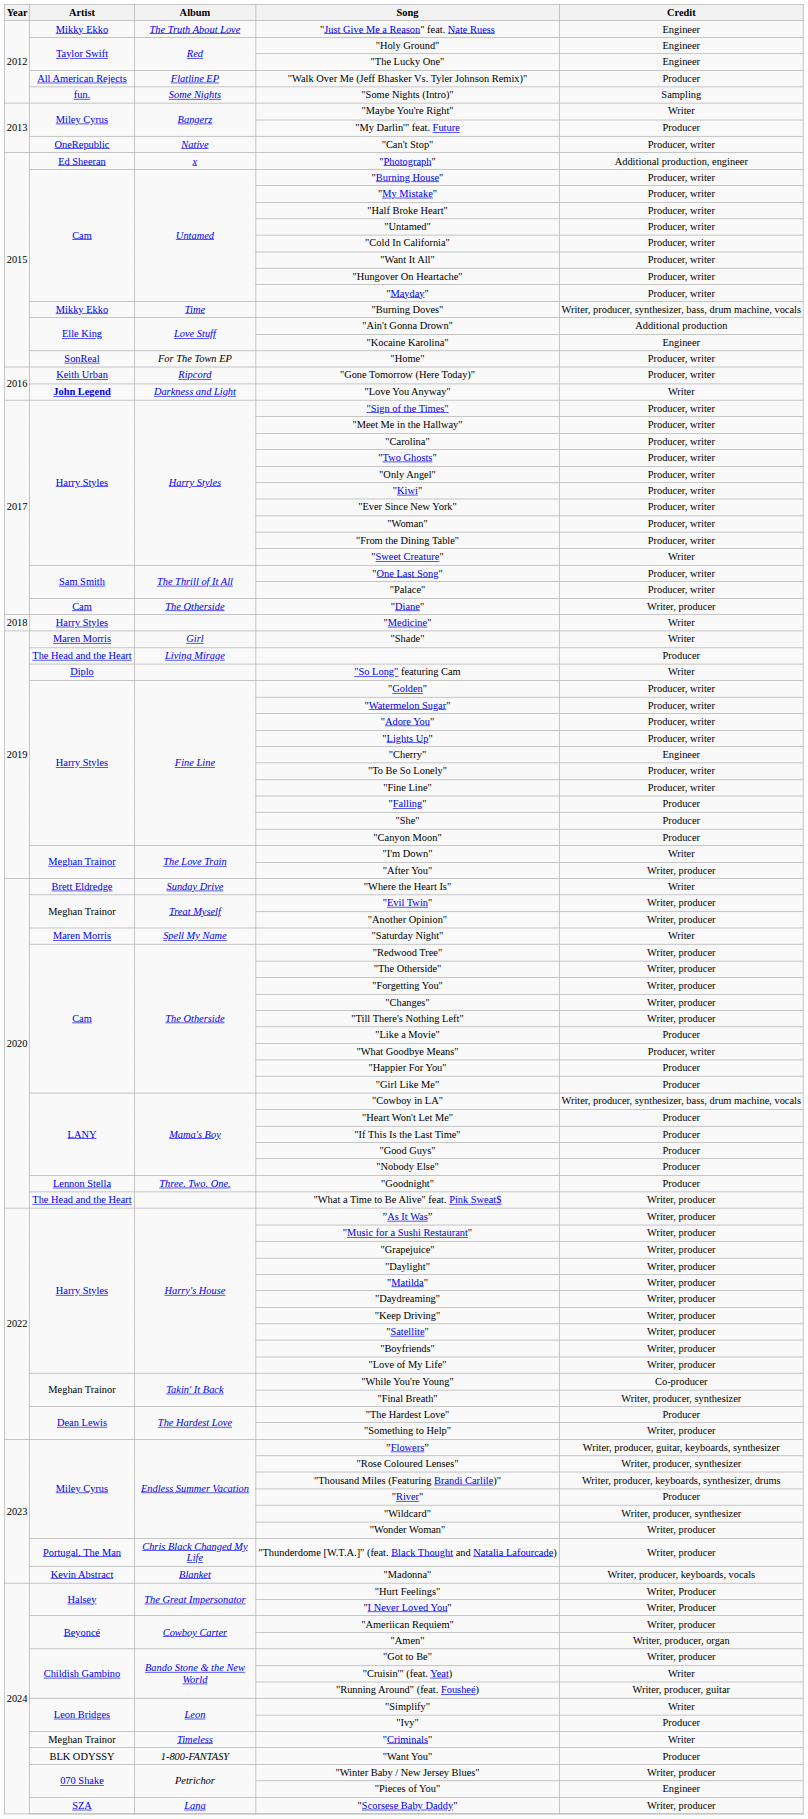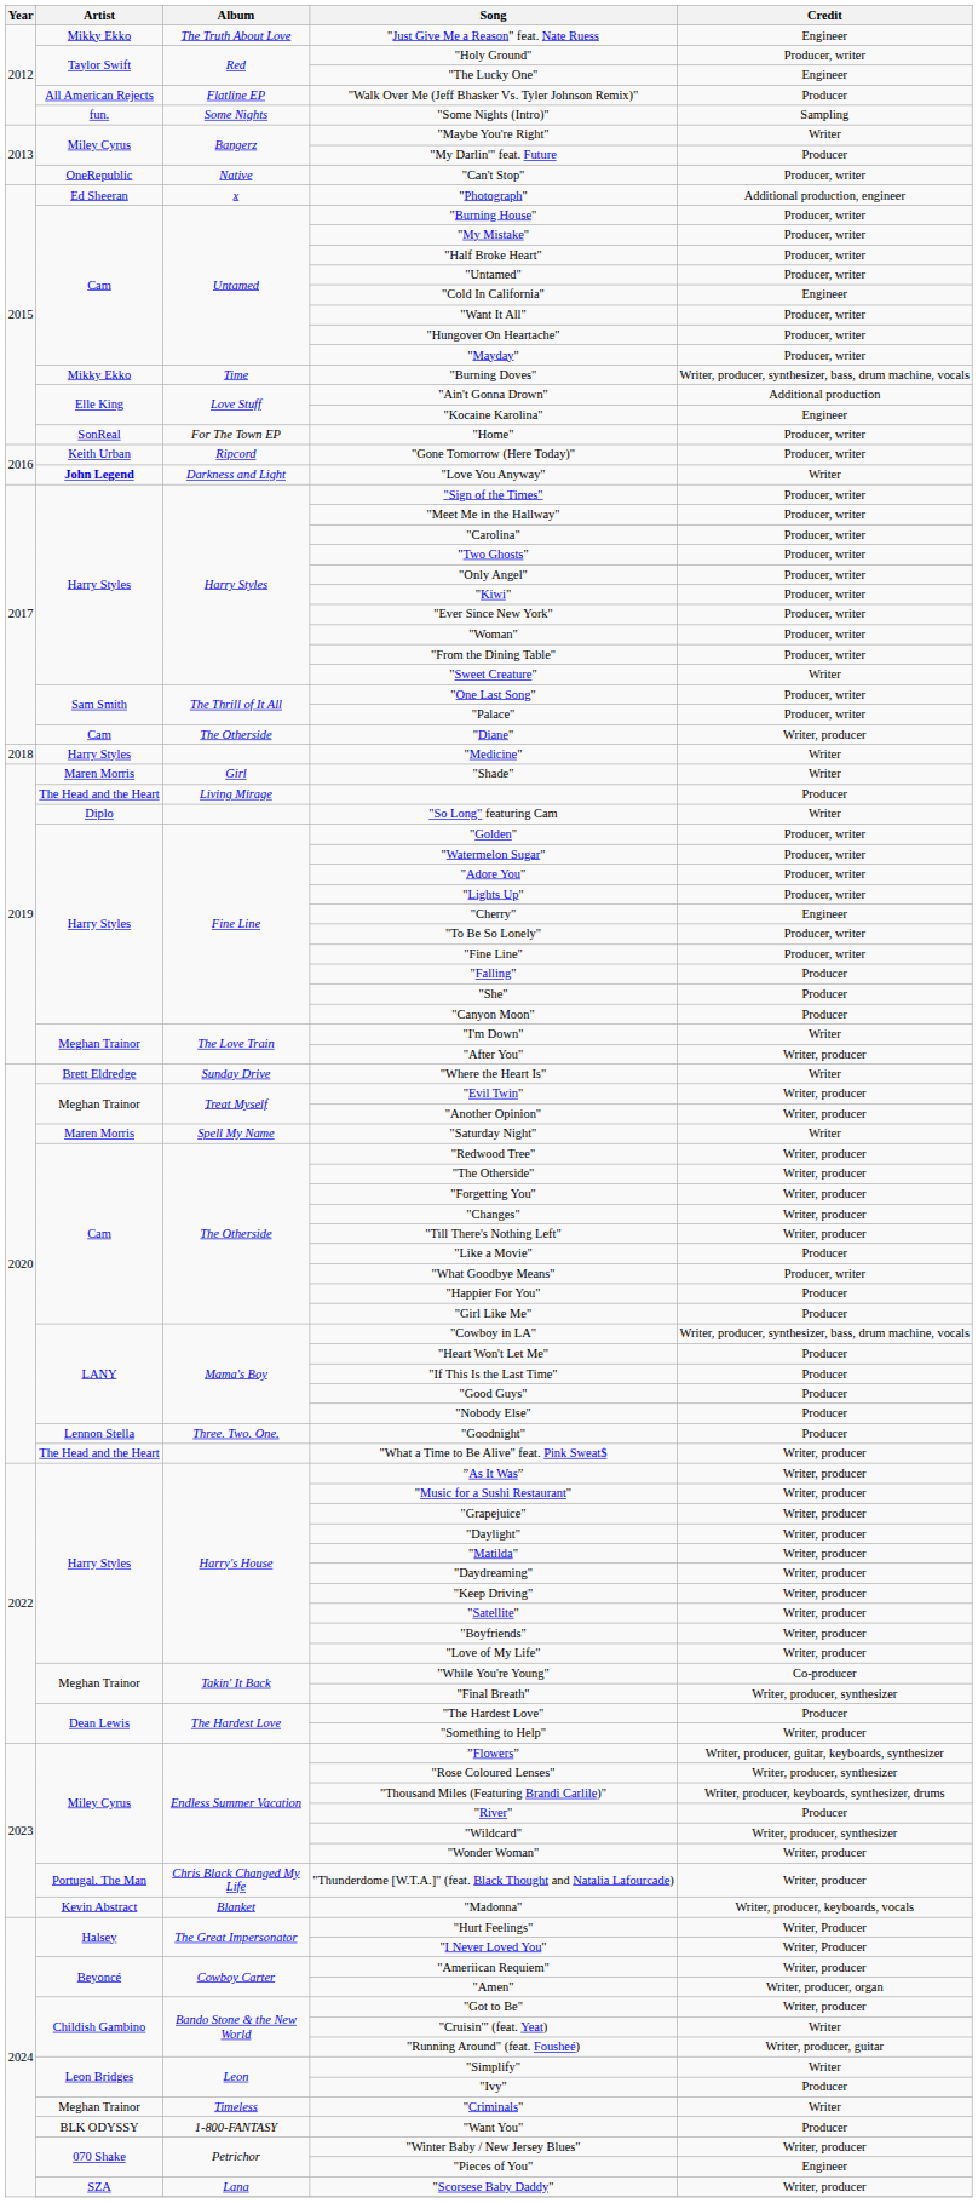"Holy Ground" | Credit: Engineer -> Producer, writer
"Cold In California" | Credit: Producer, writer -> Engineer
